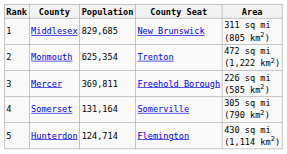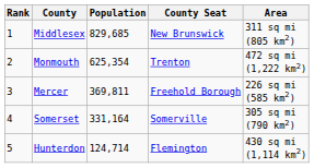Somerset | Population: 131,164 -> 331,164
